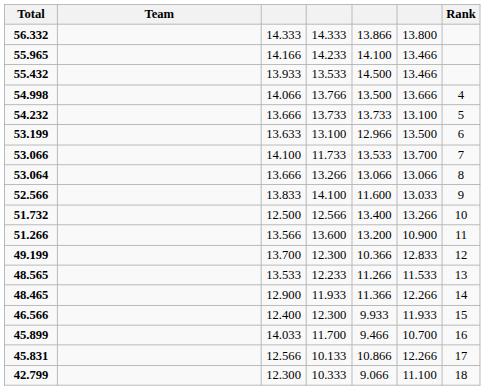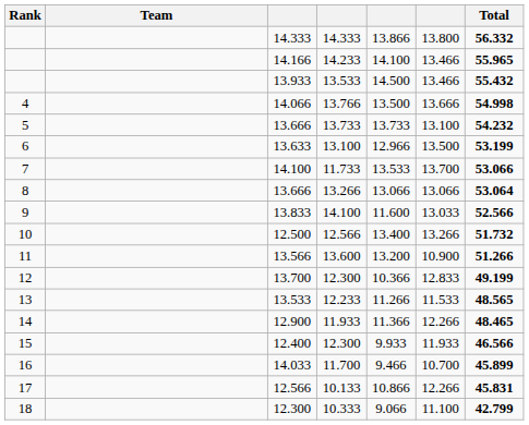columns swapped: Rank <-> Total
